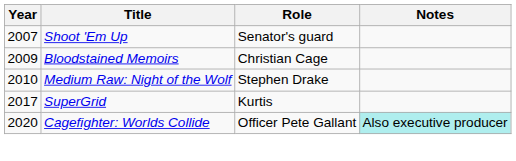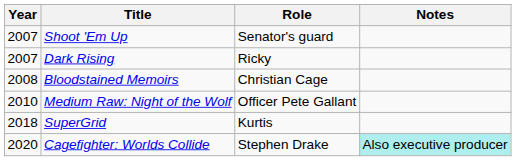+ row: 2007 | Dark Rising | Ricky
Bloodstained Memoirs | Year: 2009 -> 2008
Medium Raw: Night of the Wolf | Role: Stephen Drake -> Officer Pete Gallant
SuperGrid | Year: 2017 -> 2018
Cagefighter: Worlds Collide | Role: Officer Pete Gallant -> Stephen Drake
